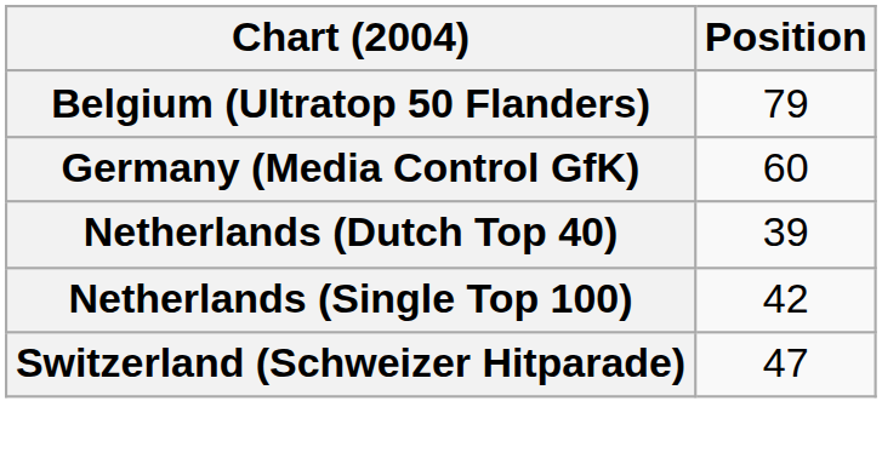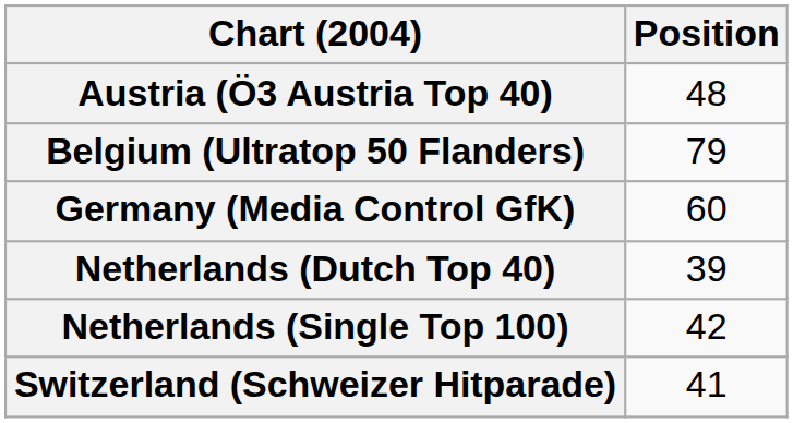+ row: Austria (Ö3 Austria Top 40) | 48
Switzerland (Schweizer Hitparade) | Position: 47 -> 41
